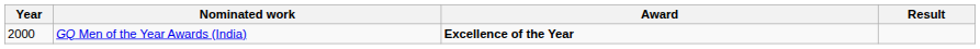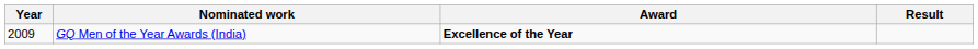GQ Men of the Year Awards (India) | Year: 2000 -> 2009
